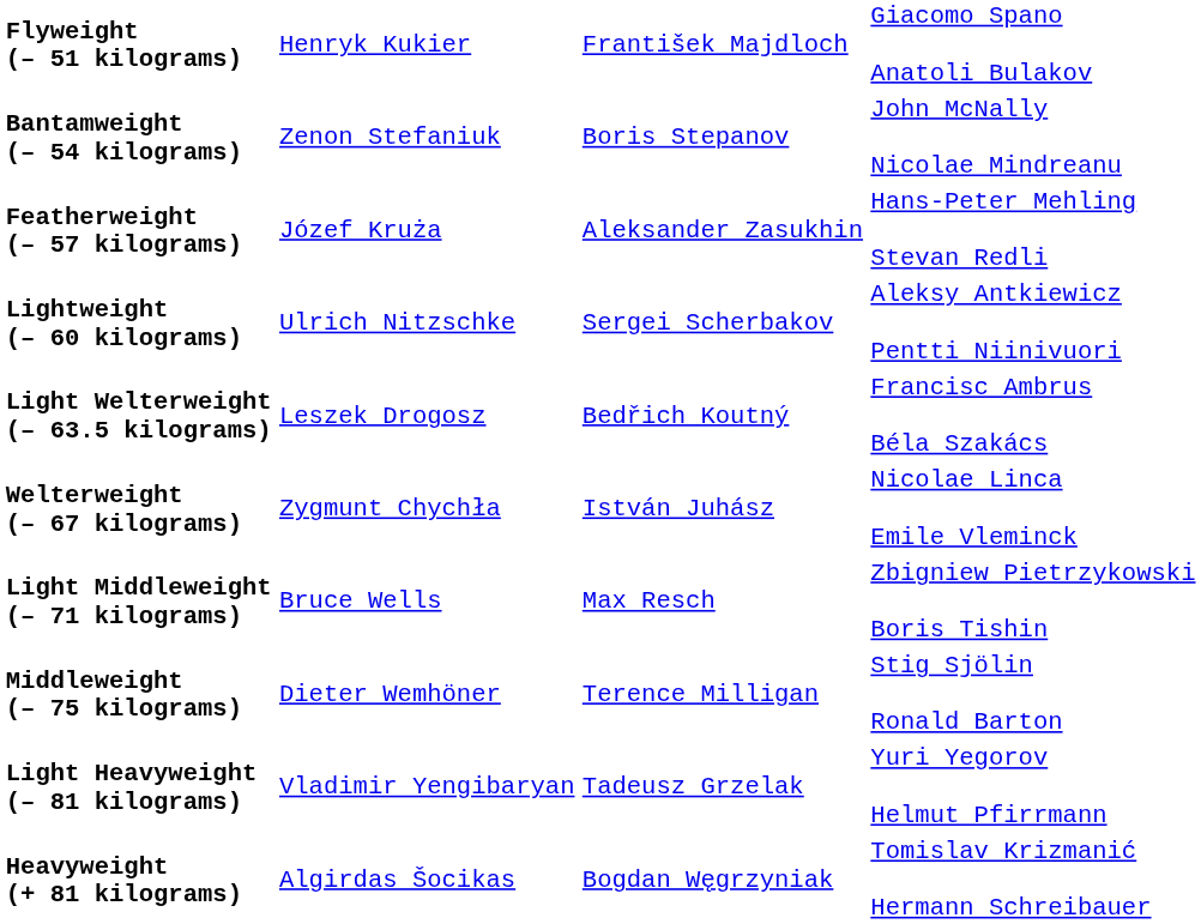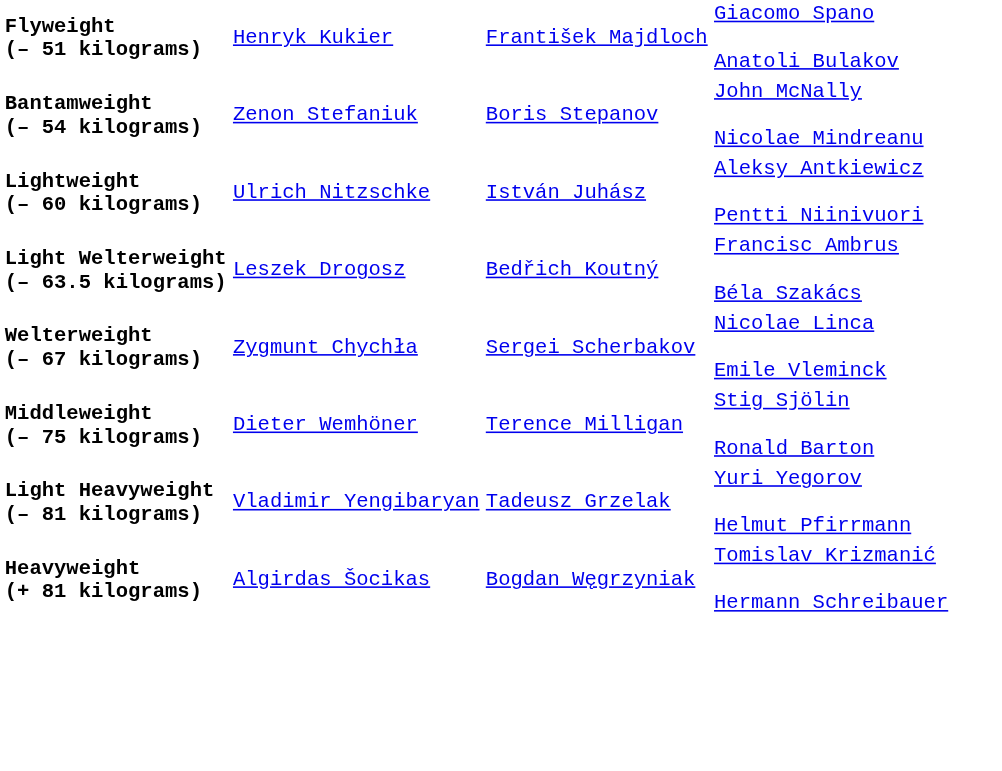- row: Featherweight (– 57 kilograms) | Józef Kruża | Aleksander Zasukhin | Hans-Peter Mehling Stevan Redli
Lightweight (– 60 kilograms) | column 3: Sergei Scherbakov -> István Juhász
Welterweight (– 67 kilograms) | column 3: István Juhász -> Sergei Scherbakov
- row: Light Middleweight (– 71 kilograms) | Bruce Wells | Max Resch | Zbigniew Pietrzykowski Boris Tishin
